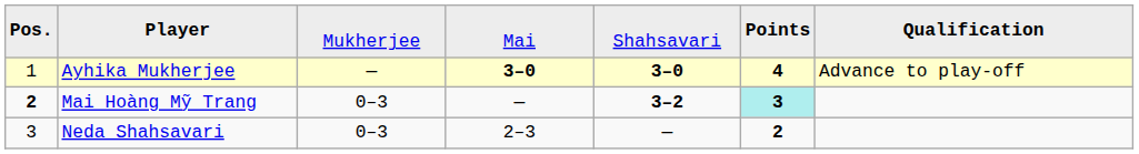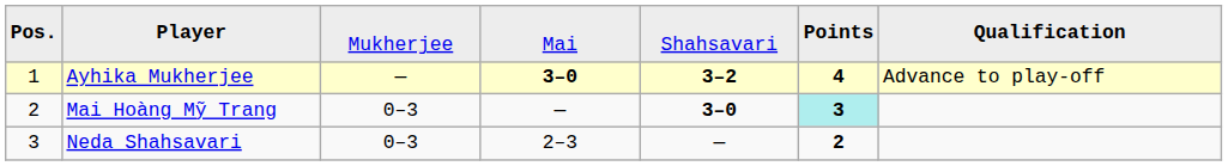Ayhika Mukherjee | column 5: 3–0 -> 3–2
Mai Hoàng Mỹ Trang | column 1: bold -> normal
Mai Hoàng Mỹ Trang | column 5: 3–2 -> 3–0
